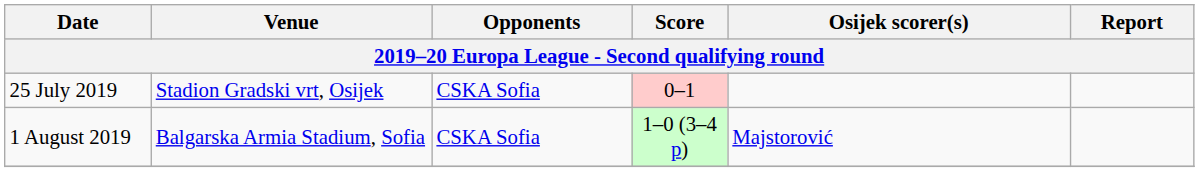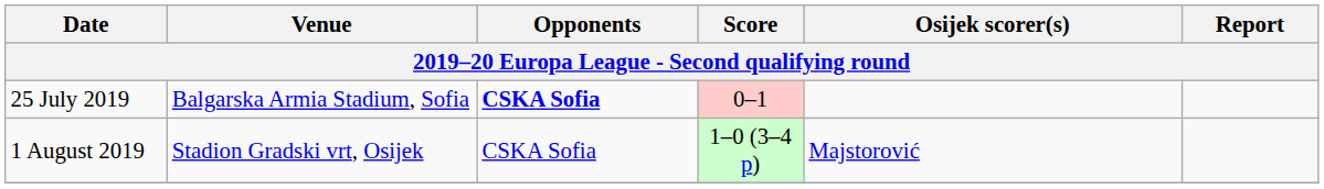25 July 2019 | Venue: Stadion Gradski vrt, Osijek -> Balgarska Armia Stadium, Sofia
25 July 2019 | Opponents: normal -> bold
1 August 2019 | Venue: Balgarska Armia Stadium, Sofia -> Stadion Gradski vrt, Osijek
